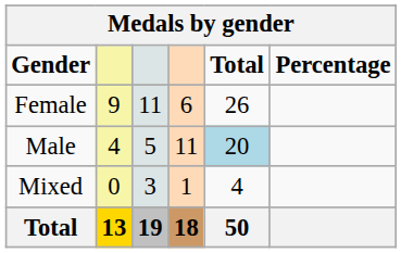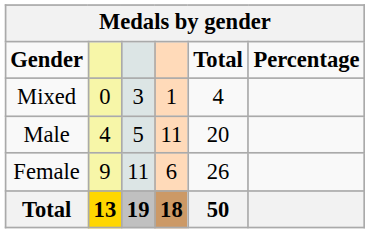rows swapped: Female <-> Mixed
Male | Total: lightblue background -> no background
